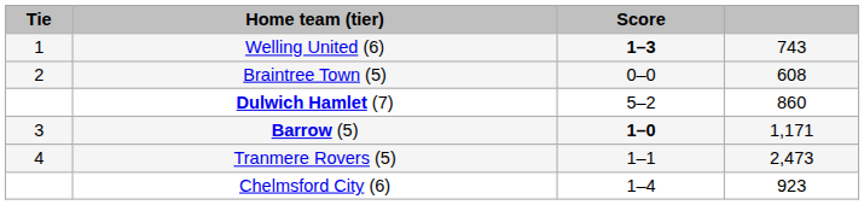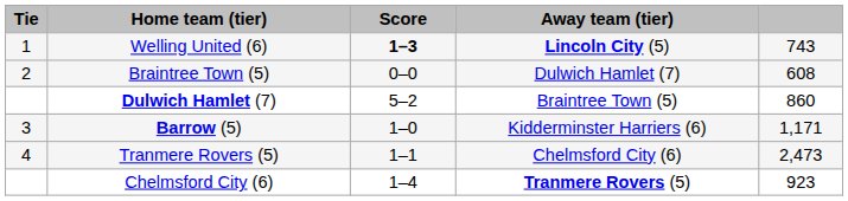+ column: Away team (tier) | Lincoln City (5) | Dulwich Hamlet (7) | Braintree Town (5) | Kidderminster Harriers (6) | Chelmsford City (6) | Tranmere Rovers (5)
Barrow (5) | Score: bold -> normal
